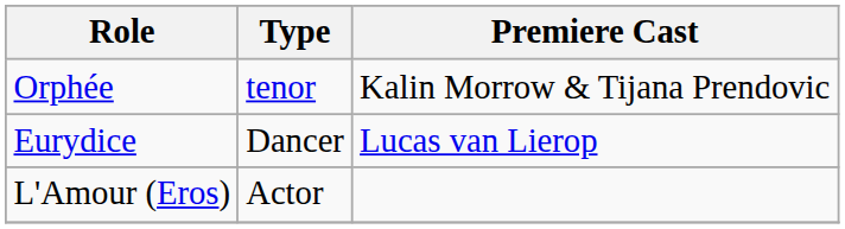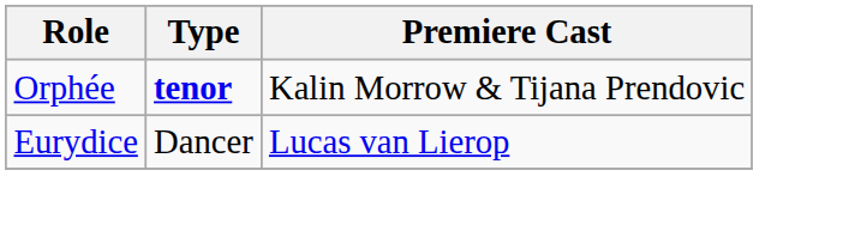Orphée | Type: normal -> bold
- row: L'Amour (Eros) | Actor
